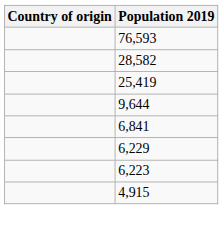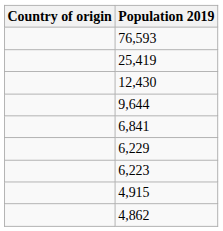- row: 28,582
+ row: 12,430
+ row: 4,862
